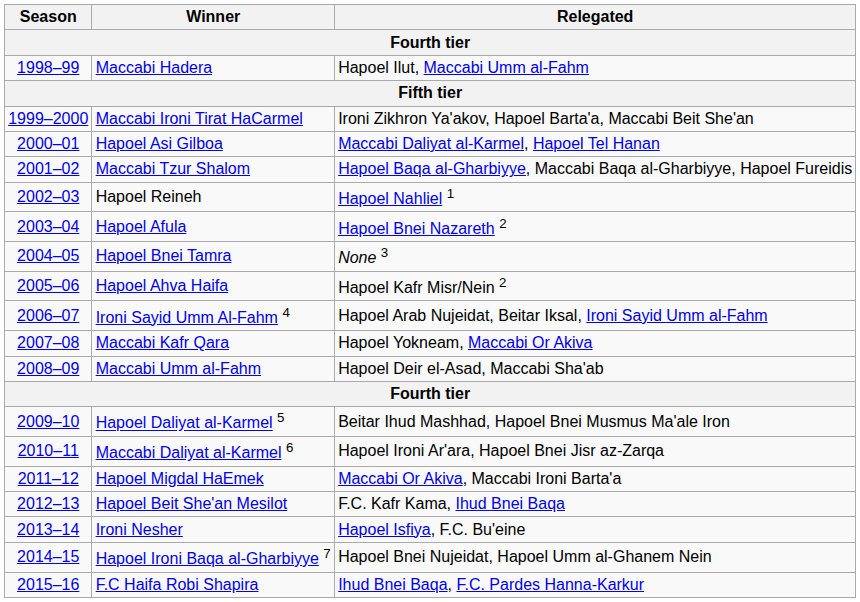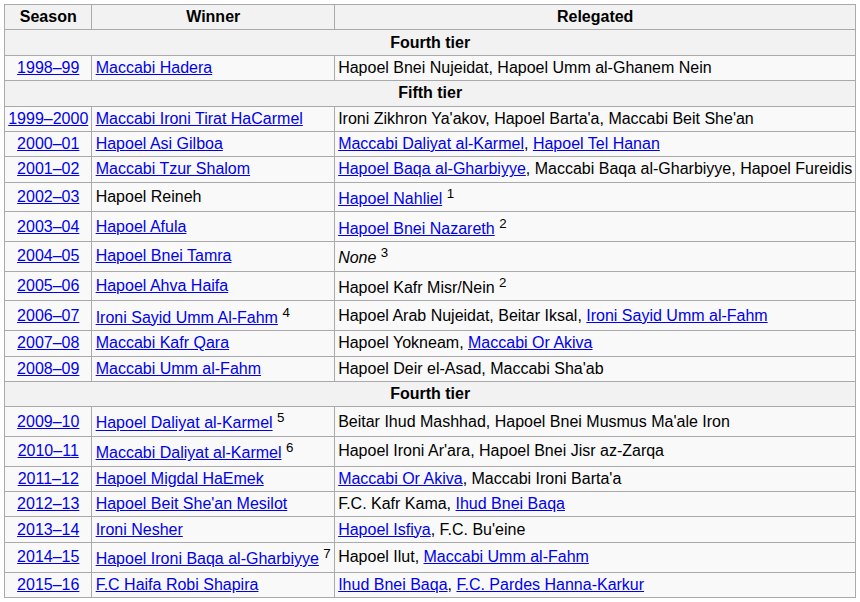Maccabi Hadera | Relegated: Hapoel Ilut, Maccabi Umm al-Fahm -> Hapoel Bnei Nujeidat, Hapoel Umm al-Ghanem Nein
Hapoel Ironi Baqa al-Gharbiyye 7 | Relegated: Hapoel Bnei Nujeidat, Hapoel Umm al-Ghanem Nein -> Hapoel Ilut, Maccabi Umm al-Fahm
